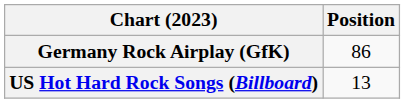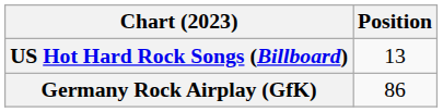rows swapped: Germany Rock Airplay (GfK) <-> US Hot Hard Rock Songs (Billboard)
